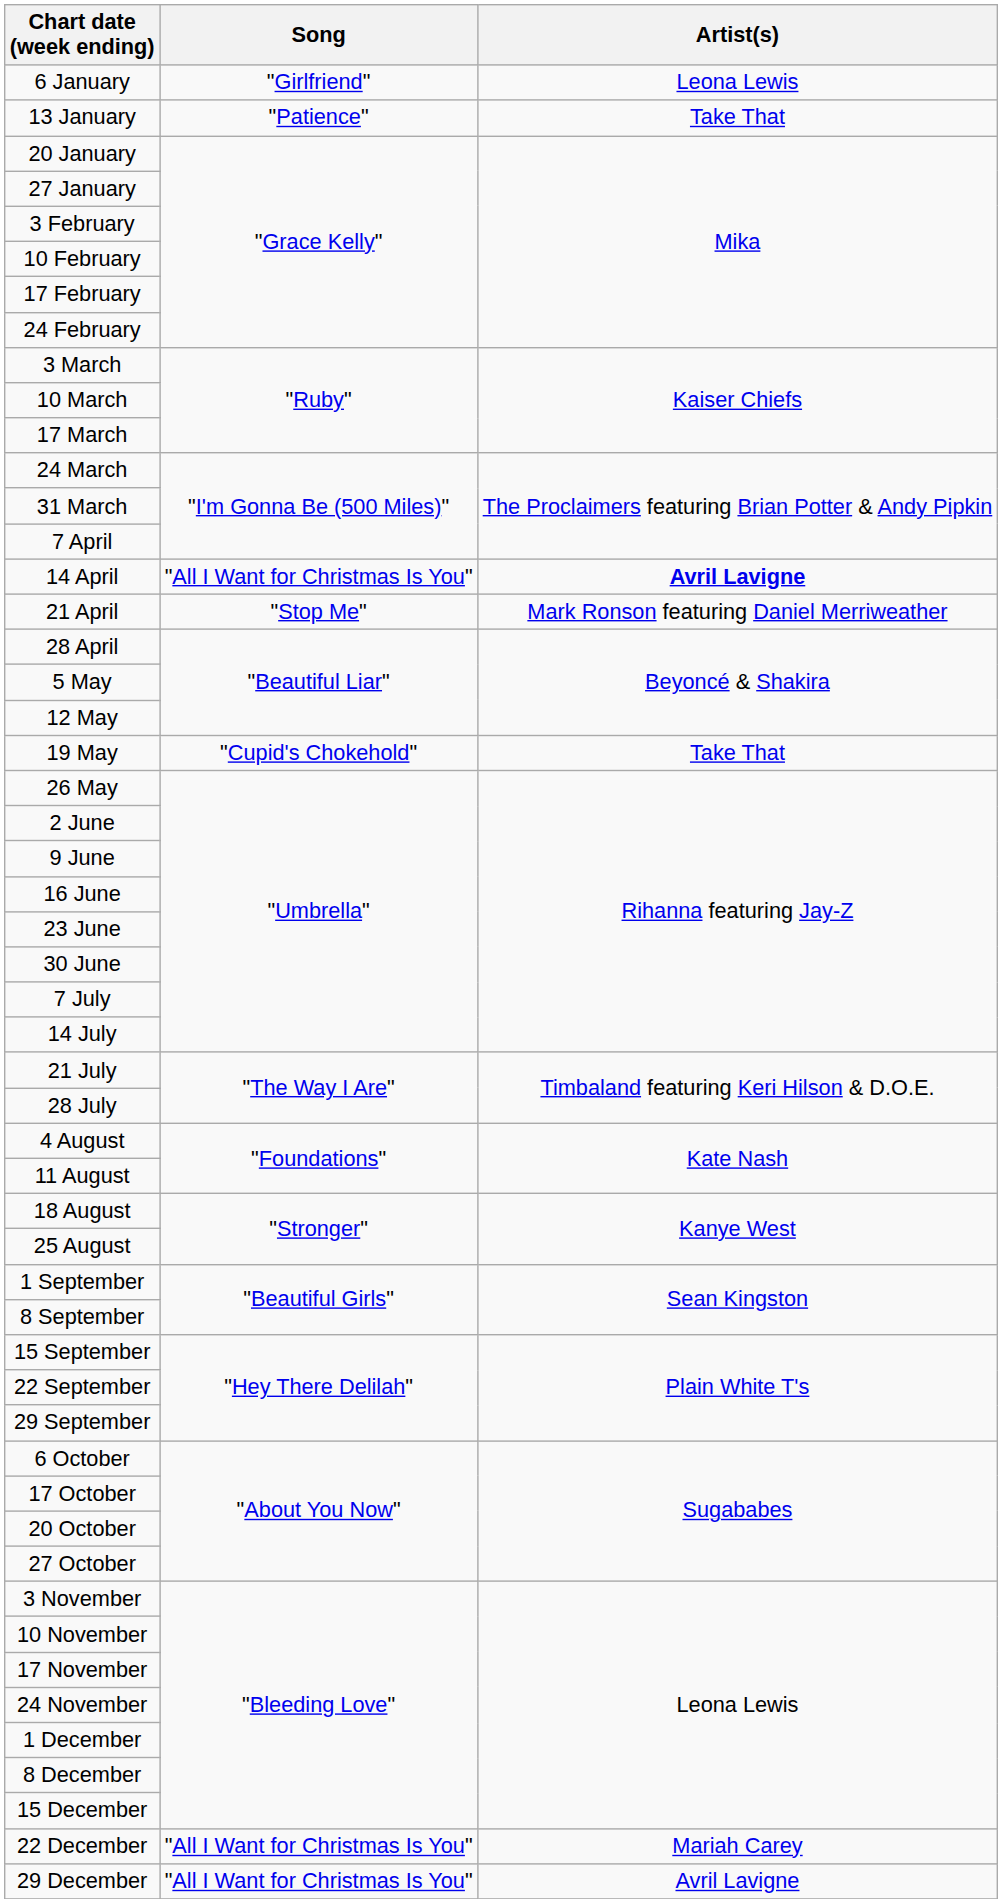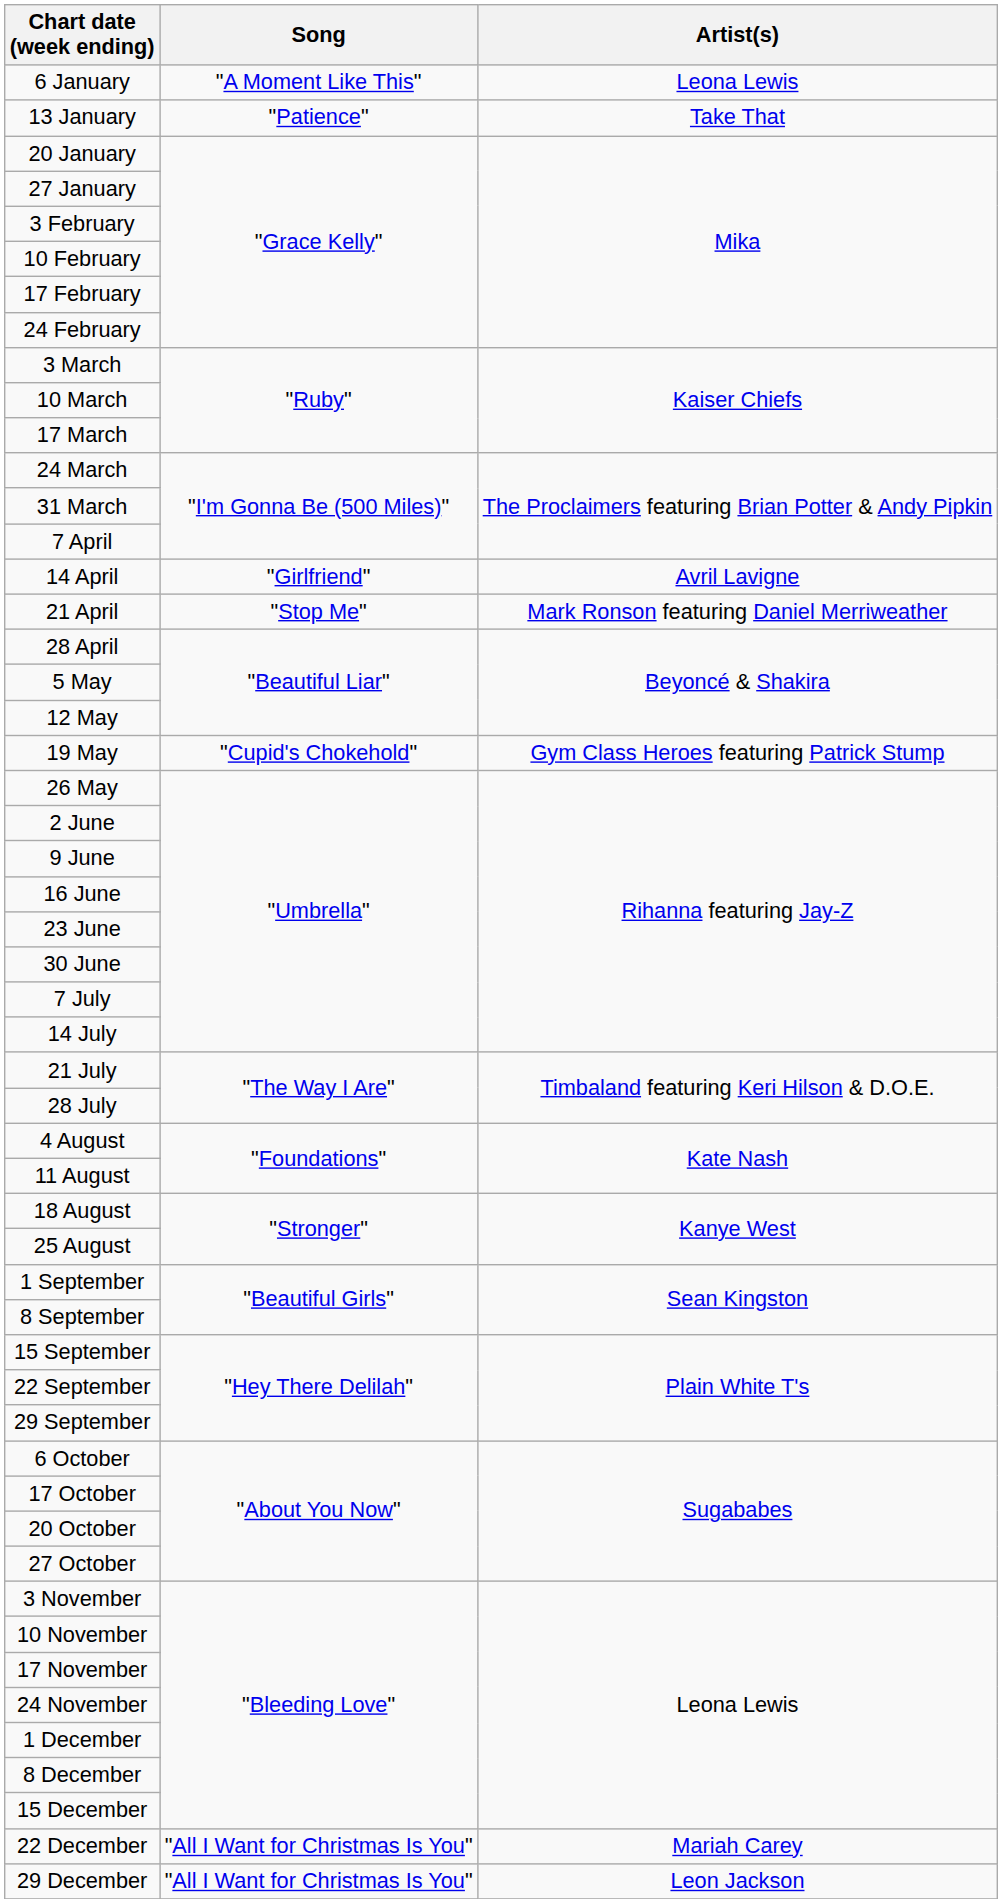6 January | Song: "Girlfriend" -> "A Moment Like This"
14 April | Song: "All I Want for Christmas Is You" -> "Girlfriend"
14 April | Artist(s): bold -> normal
19 May | Artist(s): Take That -> Gym Class Heroes featuring Patrick Stump
29 December | Artist(s): Avril Lavigne -> Leon Jackson
